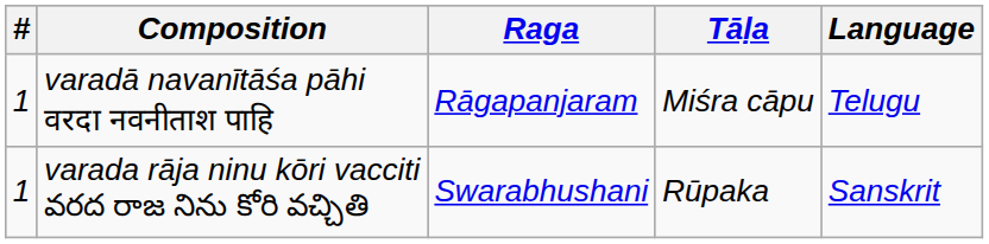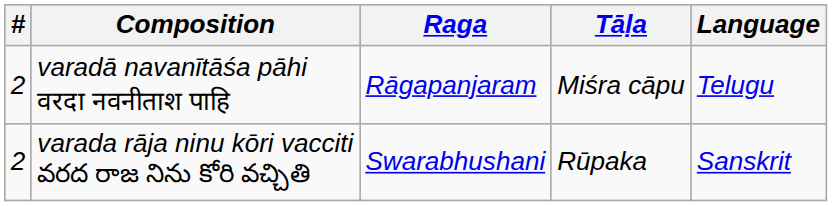varadā navanītāśa pāhi वरदा नवनीताश पाहि | #: 1 -> 2
varada rāja ninu kōri vacciti వరద రాజ నిను కోరి వచ్చితి | #: 1 -> 2
